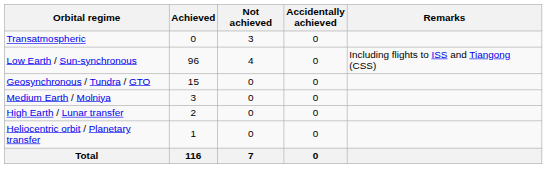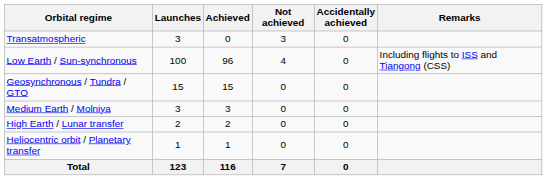+ column: Launches | 3 | 100 | 15 | 3 | 2 | 1 | 123
